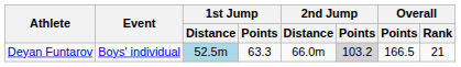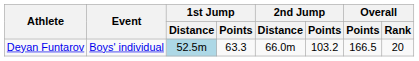Deyan Funtarov | 2nd Jump / Points: lightgrey background -> no background
Deyan Funtarov | Overall / Rank: 21 -> 20
